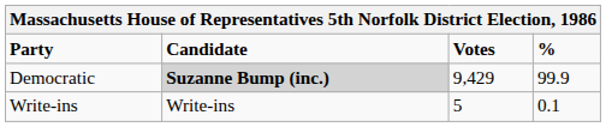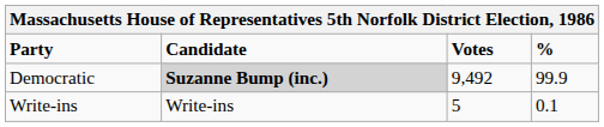Democratic | Votes: 9,429 -> 9,492
